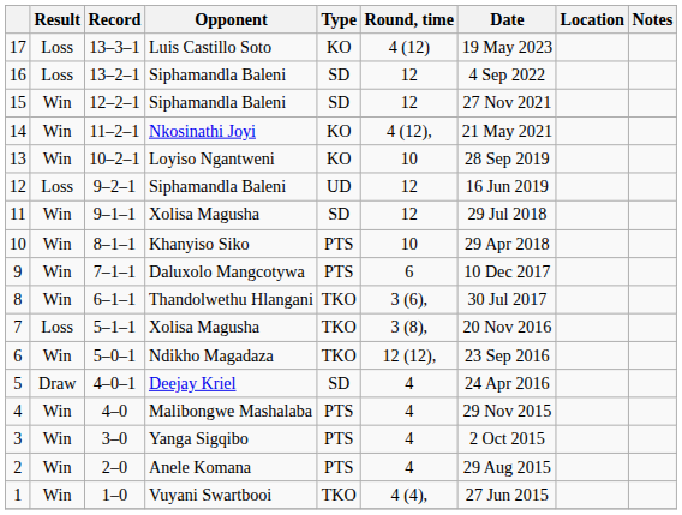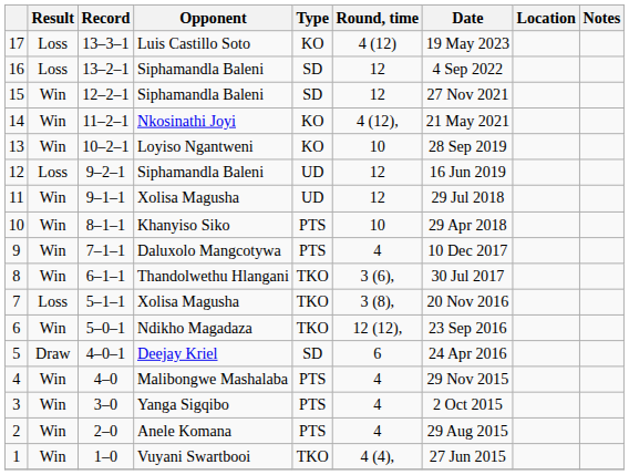11 | Type: SD -> UD
9 | Round, time: 6 -> 4
5 | Round, time: 4 -> 6
